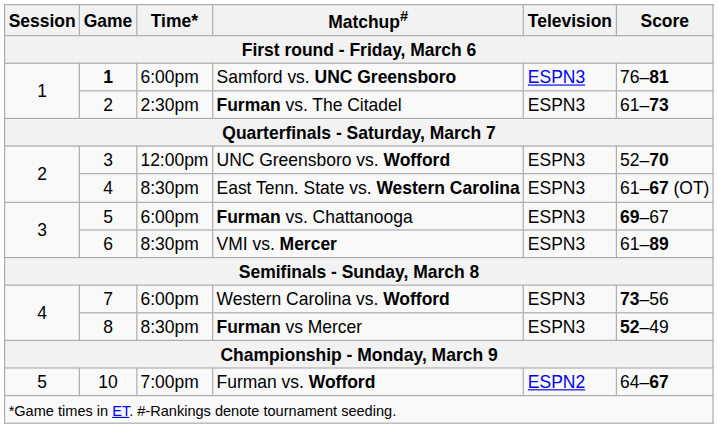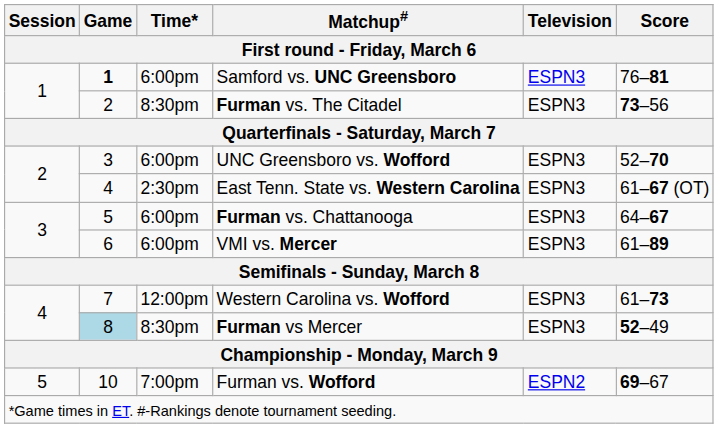Furman vs. The Citadel | Time*: 2:30pm -> 8:30pm
Furman vs. The Citadel | Score: 61–73 -> 73–56
UNC Greensboro vs. Wofford | Time*: 12:00pm -> 6:00pm
East Tenn. State vs. Western Carolina | Time*: 8:30pm -> 2:30pm
Furman vs. Chattanooga | Score: 69–67 -> 64–67
VMI vs. Mercer | Time*: 8:30pm -> 6:00pm
Western Carolina vs. Wofford | Time*: 6:00pm -> 12:00pm
Western Carolina vs. Wofford | Score: 73–56 -> 61–73
Furman vs Mercer | Game: no background -> lightblue background
Furman vs. Wofford | Score: 64–67 -> 69–67
